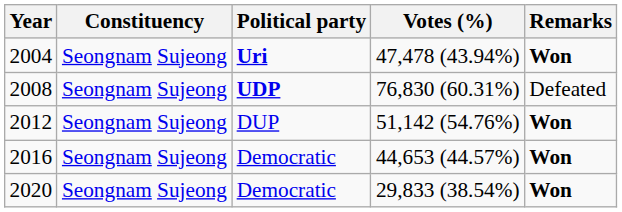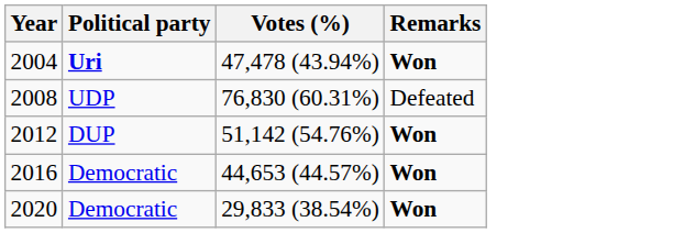- column: Constituency | Seongnam Sujeong | Seongnam Sujeong | Seongnam Sujeong | Seongnam Sujeong | Seongnam Sujeong
2008 | Political party: bold -> normal
